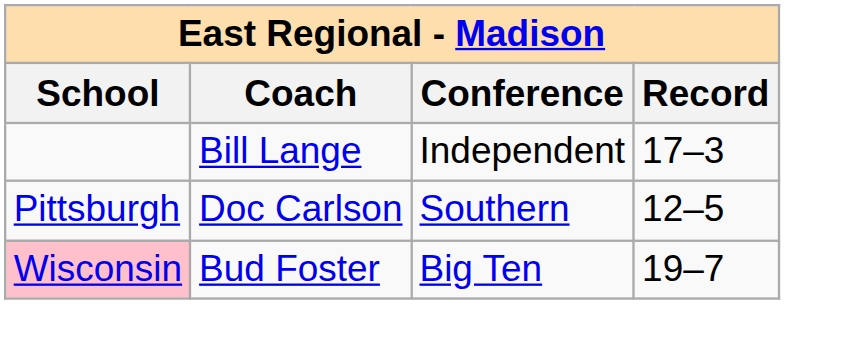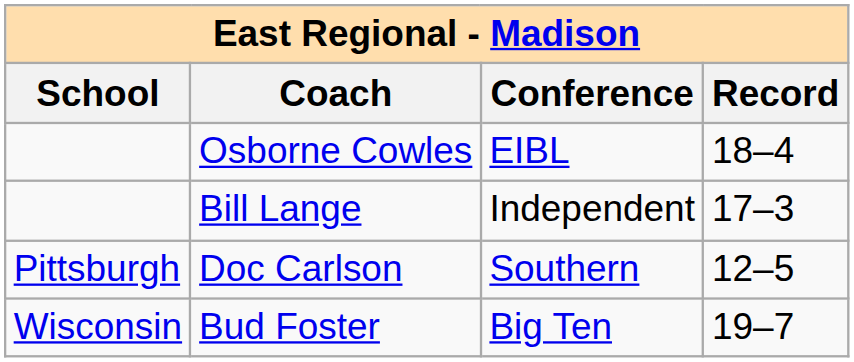+ row: Osborne Cowles | EIBL | 18–4
Bud Foster | School: pink background -> no background
